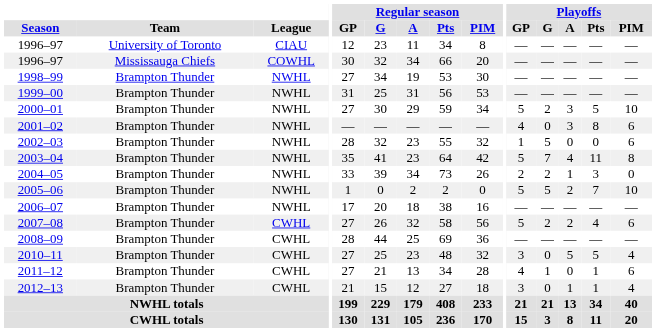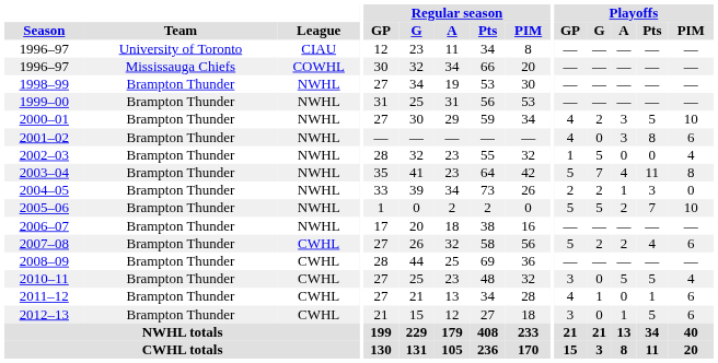2000–01 | Playoffs / GP: 5 -> 4
2002–03 | Playoffs / PIM: 6 -> 4
2012–13 | Playoffs / Pts: 1 -> 5
2012–13 | Playoffs / PIM: 4 -> 6
